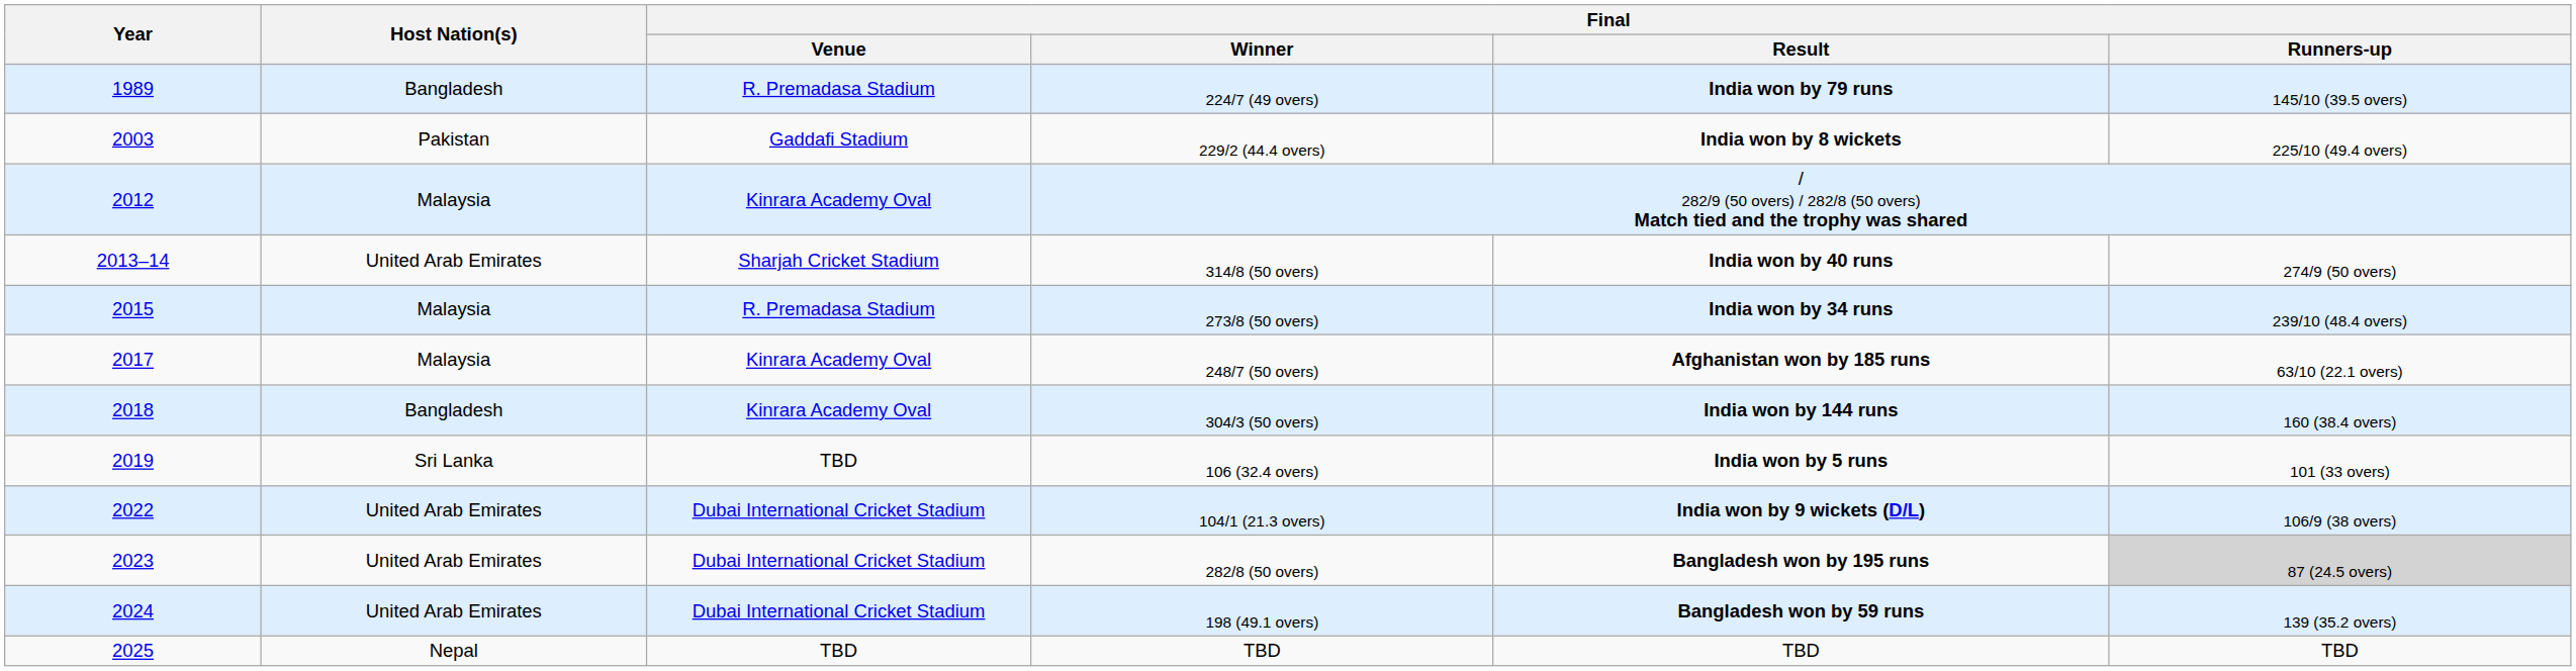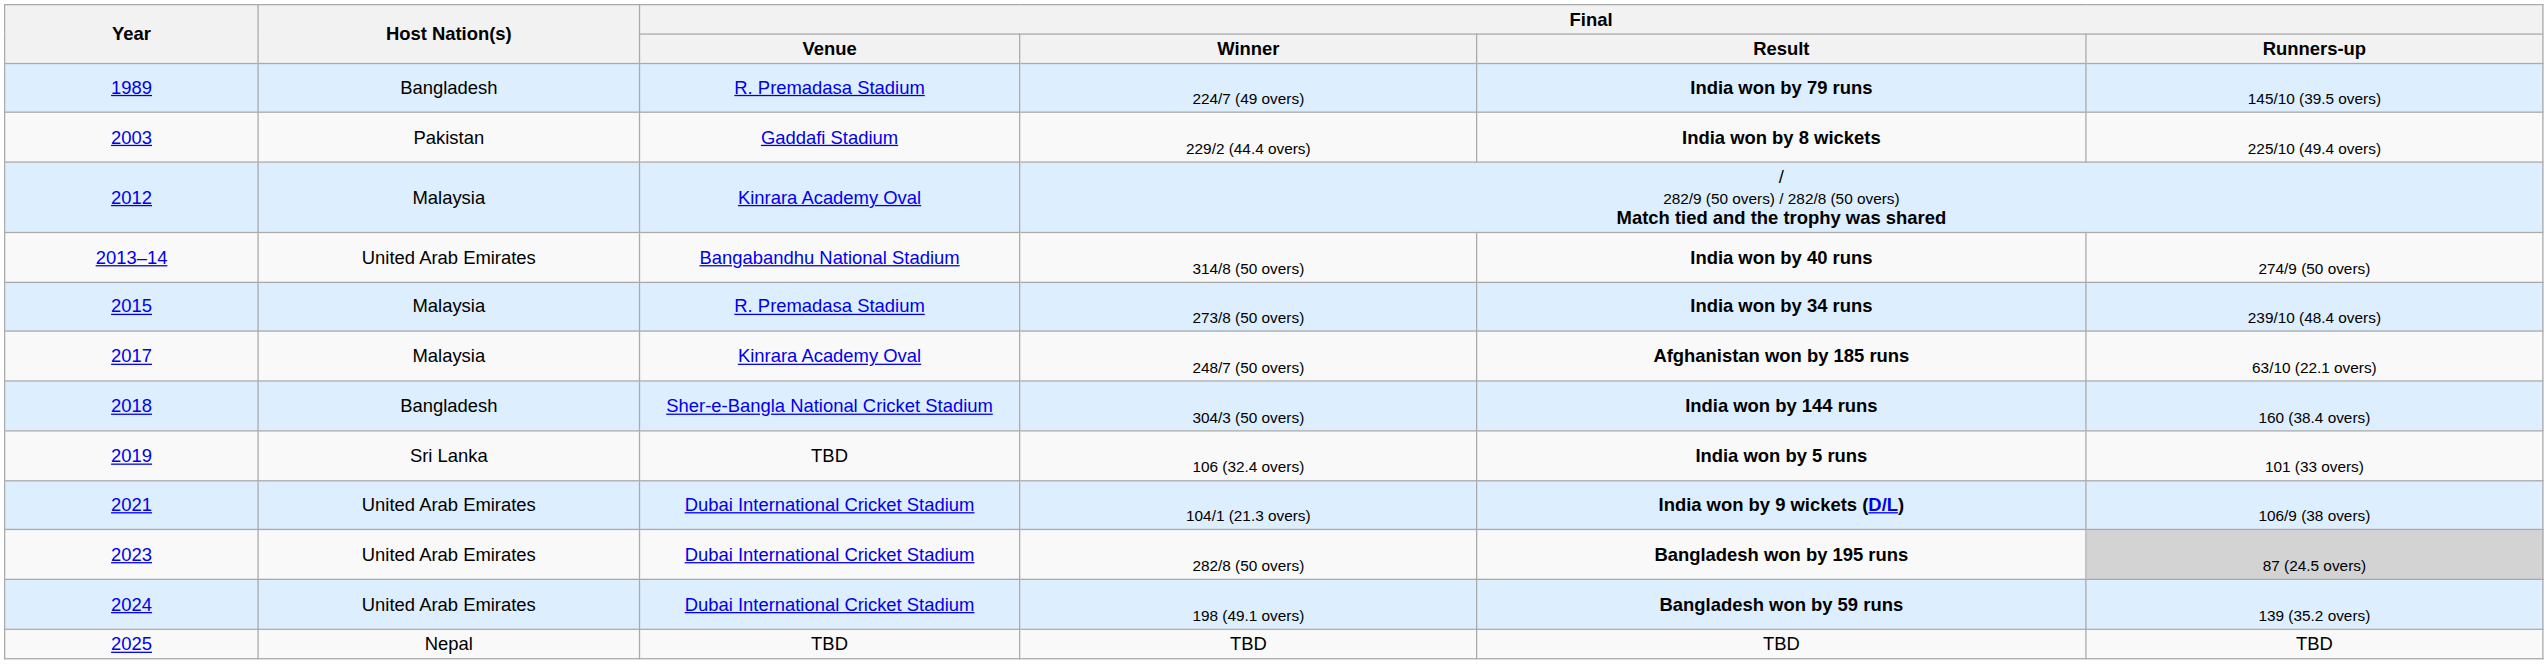314/8 (50 overs) | Final / Venue: Sharjah Cricket Stadium -> Bangabandhu National Stadium
304/3 (50 overs) | Final / Venue: Kinrara Academy Oval -> Sher-e-Bangla National Cricket Stadium
104/1 (21.3 overs) | Year: 2022 -> 2021
